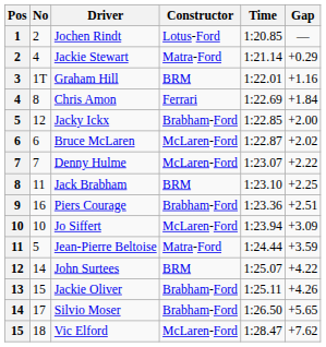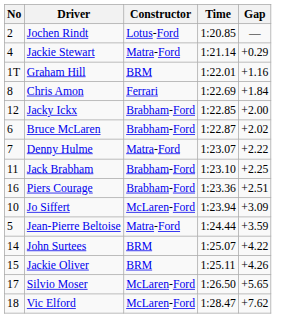- column: Pos | 1 | 2 | 3 | 4 | 5 | 6 | 7 | 8 | 9 | 10 | 11 | 12 | 13 | 14 | 15
Bruce McLaren | Constructor: McLaren-Ford -> Brabham-Ford
Denny Hulme | Constructor: McLaren-Ford -> Matra-Ford
Jack Brabham | Constructor: BRM -> Brabham-Ford
Jackie Oliver | Constructor: Brabham-Ford -> BRM
Silvio Moser | Constructor: Brabham-Ford -> McLaren-Ford
